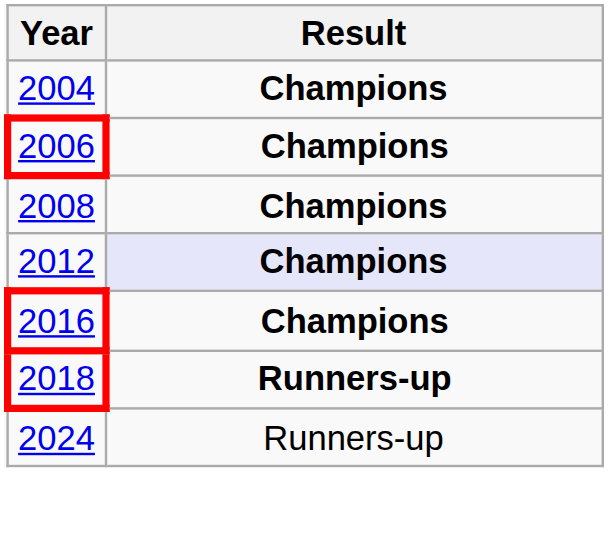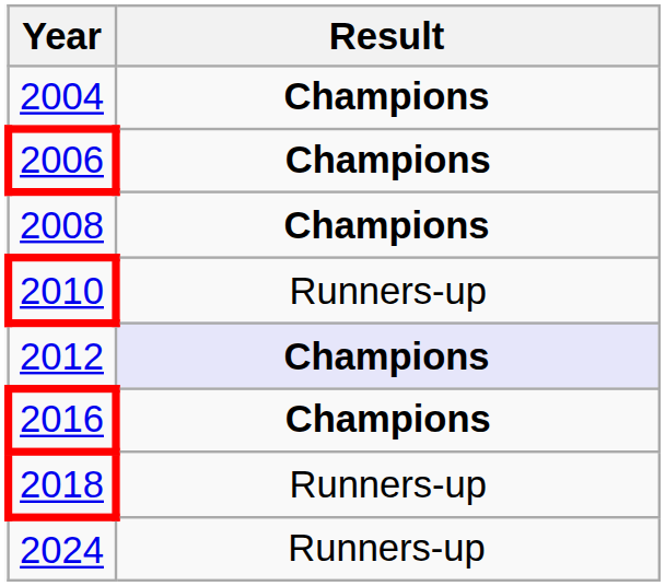+ row: 2010 | Runners-up
2018 | Result: bold -> normal
